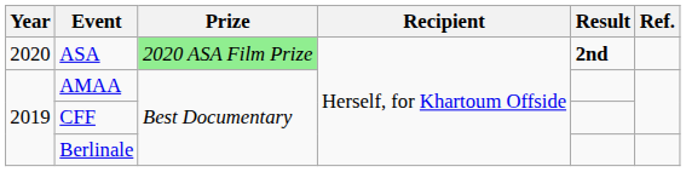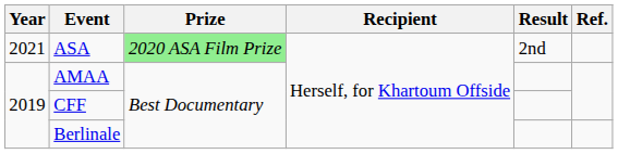ASA | Year: 2020 -> 2021
ASA | Result: bold -> normal
